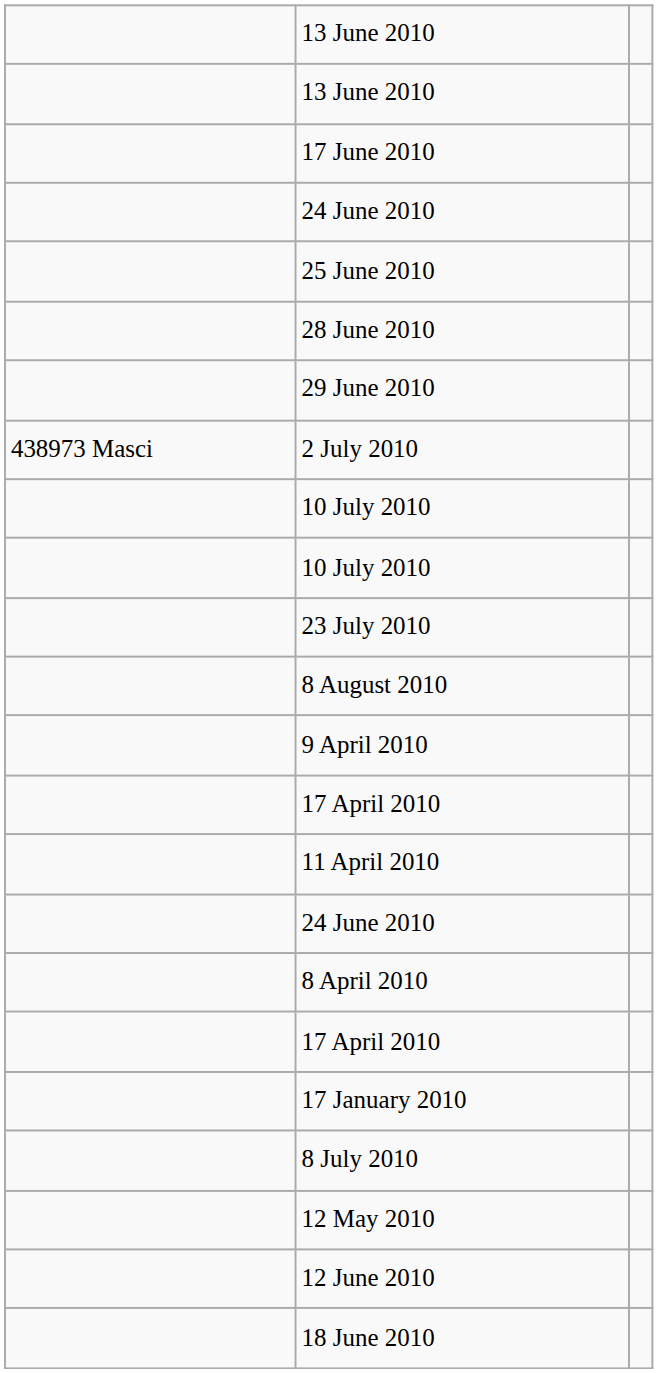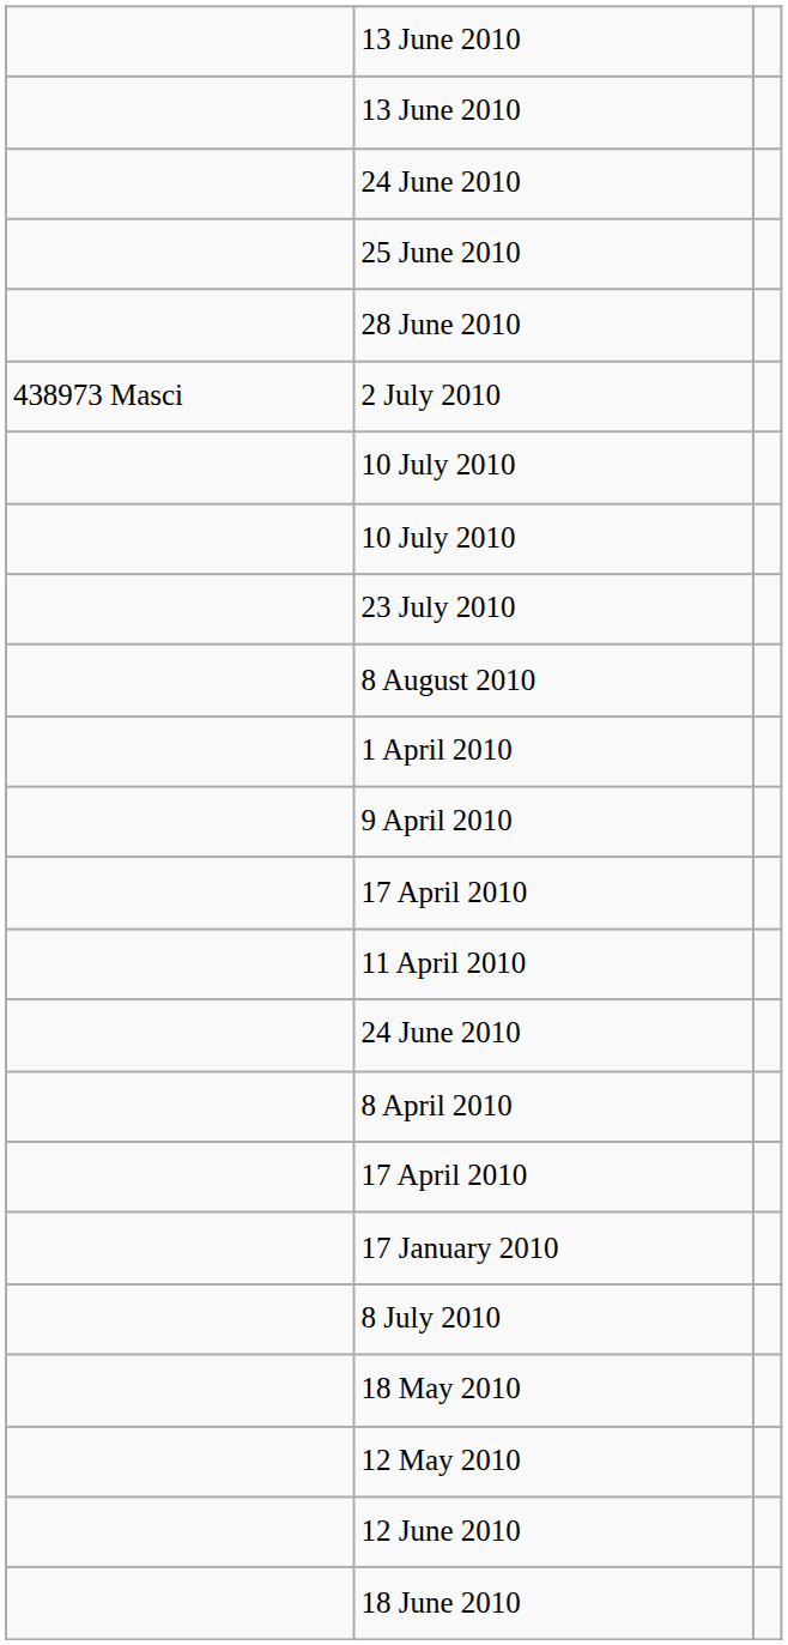- row: 17 June 2010
- row: 29 June 2010
+ row: 1 April 2010
+ row: 18 May 2010
